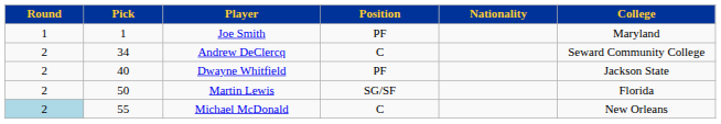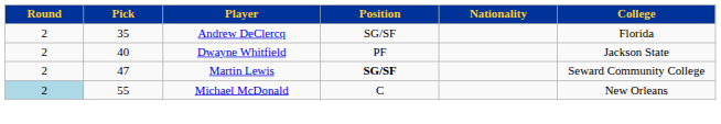- row: 1 | 1 | Joe Smith | PF | Maryland
Andrew DeClercq | Pick: 34 -> 35
Andrew DeClercq | Position: C -> SG/SF
Andrew DeClercq | College: Seward Community College -> Florida
Martin Lewis | Pick: 50 -> 47
Martin Lewis | Position: normal -> bold
Martin Lewis | College: Florida -> Seward Community College
